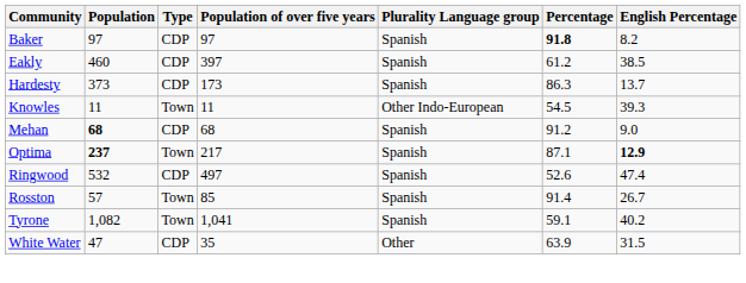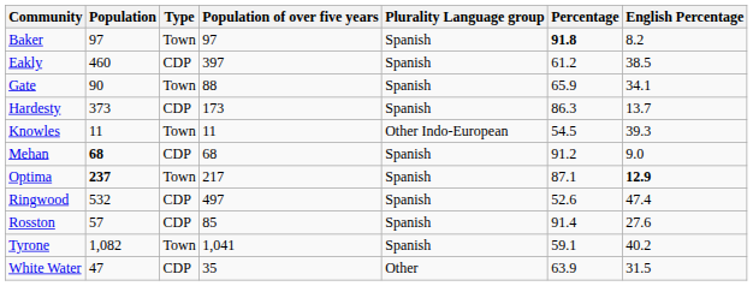Baker | Type: CDP -> Town
+ row: Gate | 90 | Town | 88 | Spanish | 65.9 | 34.1
Rosston | Type: Town -> CDP
Rosston | English Percentage: 26.7 -> 27.6
